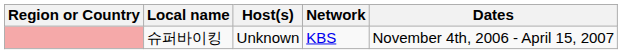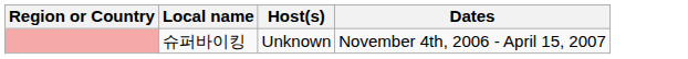- column: Network | KBS
